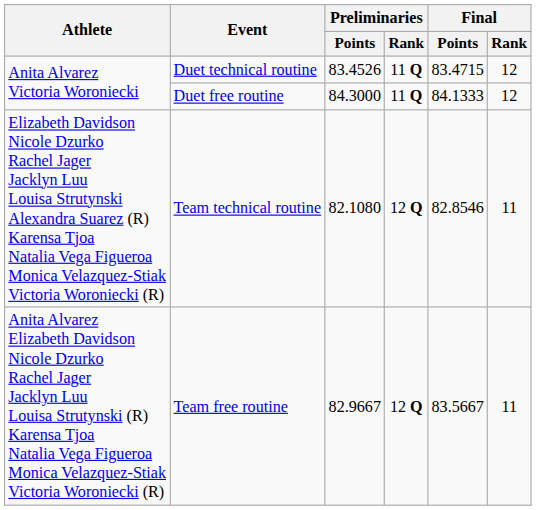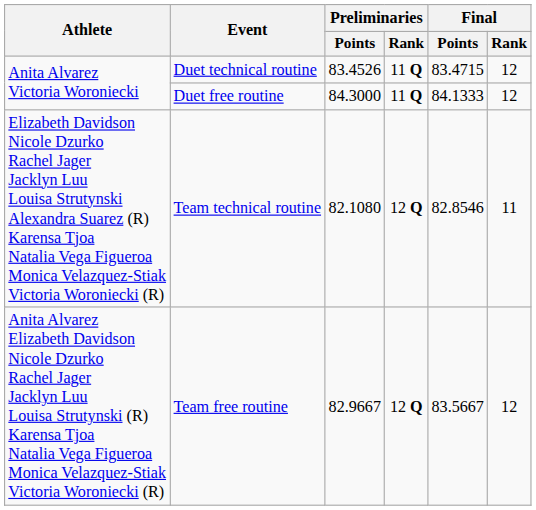Team free routine | Final / Rank: 11 -> 12
